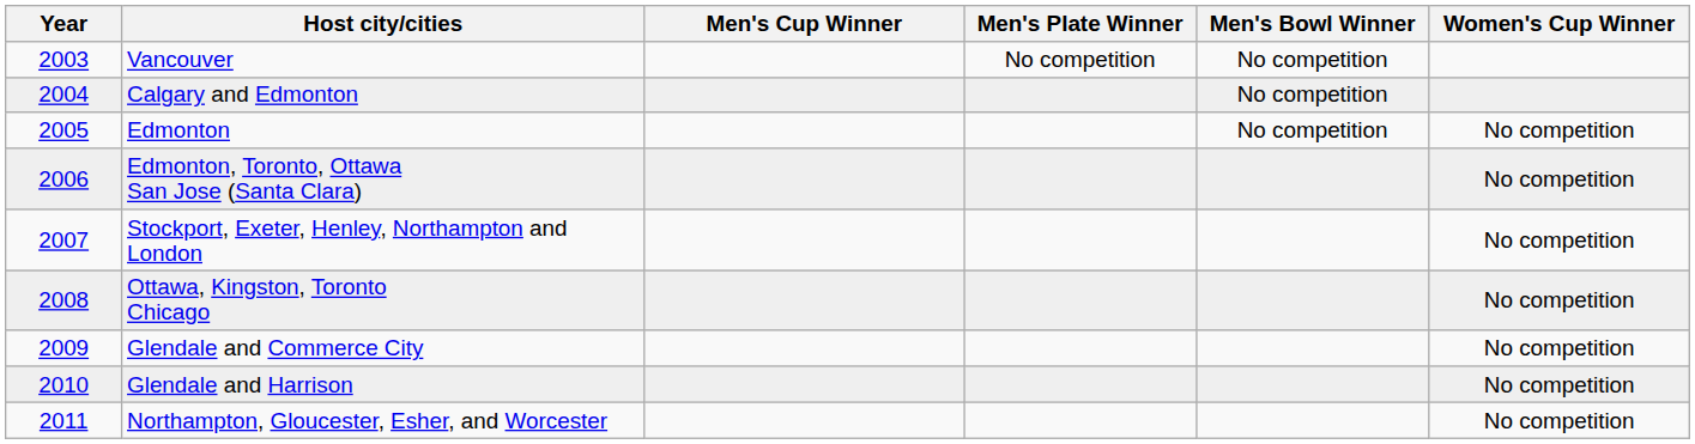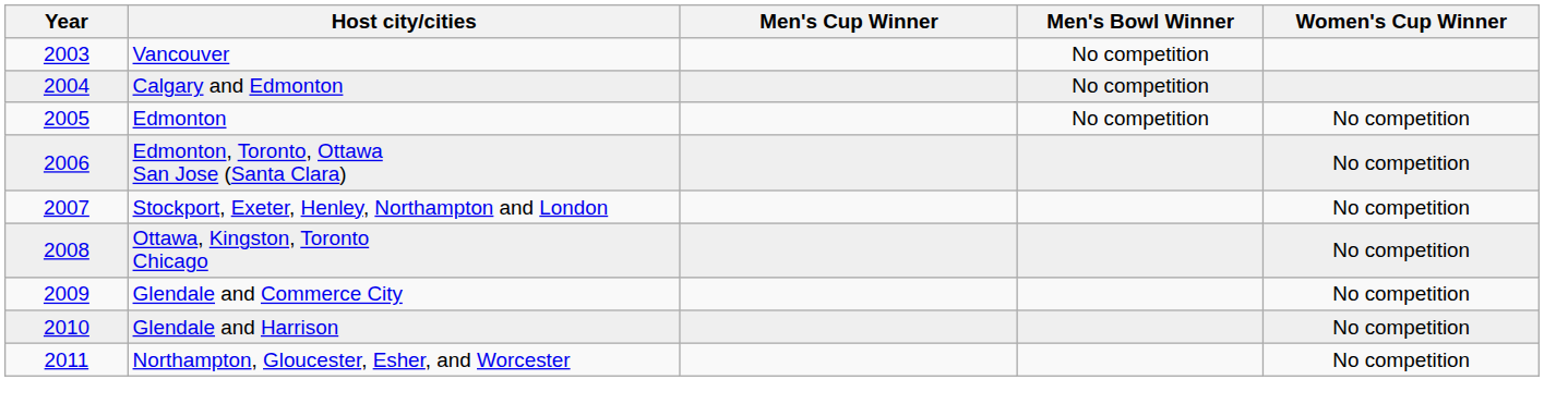- column: Men's Plate Winner | No competition
